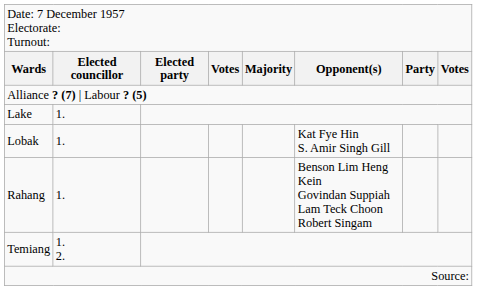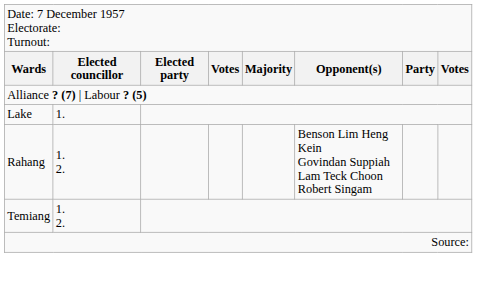- row: Lobak | 1. | Kat Fye Hin S. Amir Singh Gill
Rahang | column 2: 1. -> 1. 2.
